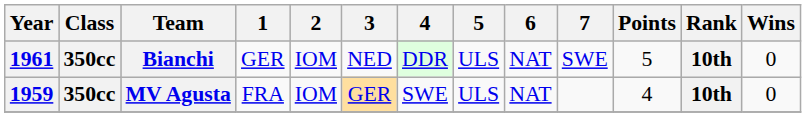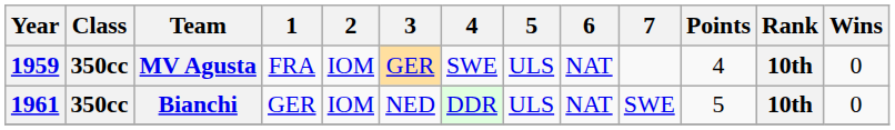rows swapped: MV Agusta <-> Bianchi
